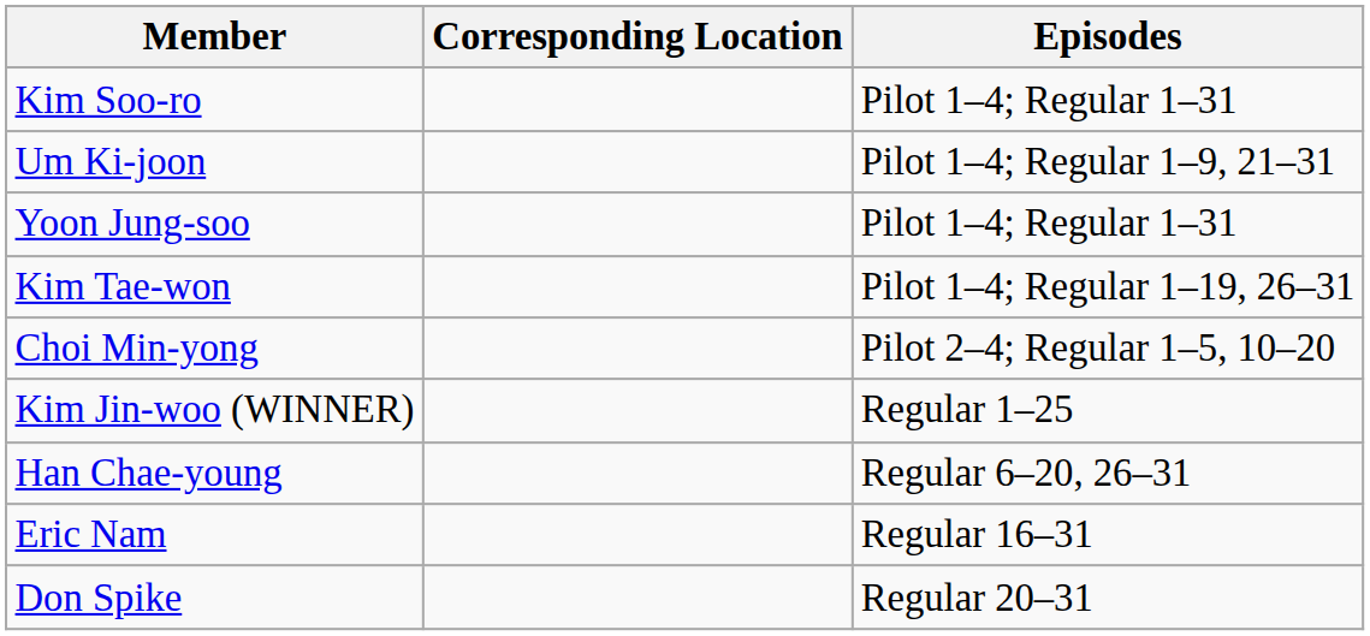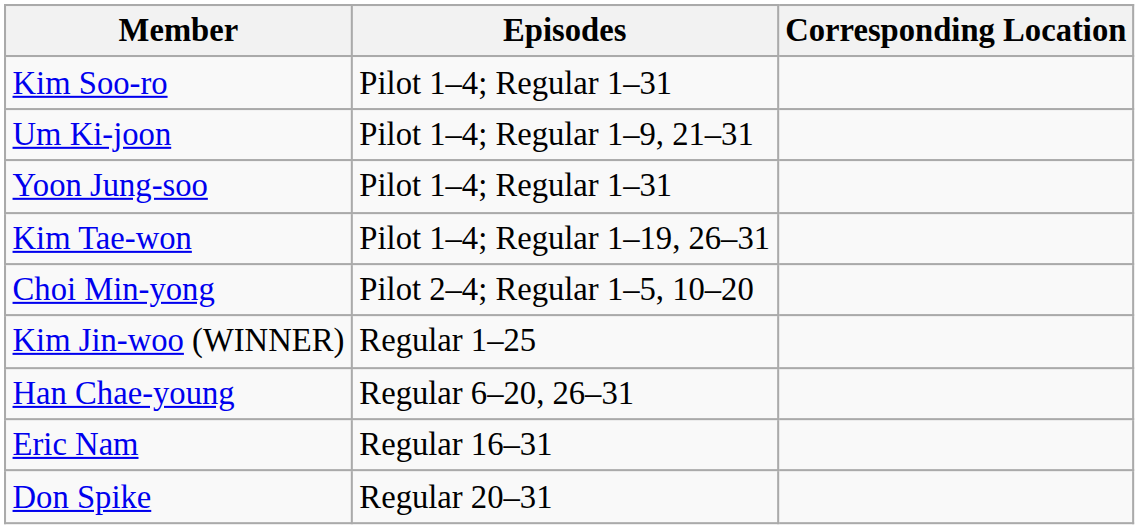columns swapped: Episodes <-> Corresponding Location
